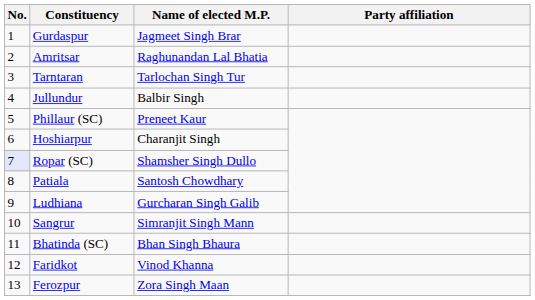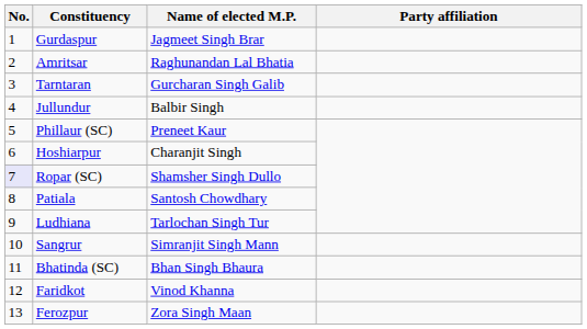Tarntaran | Name of elected M.P.: Tarlochan Singh Tur -> Gurcharan Singh Galib
Ludhiana | Name of elected M.P.: Gurcharan Singh Galib -> Tarlochan Singh Tur
